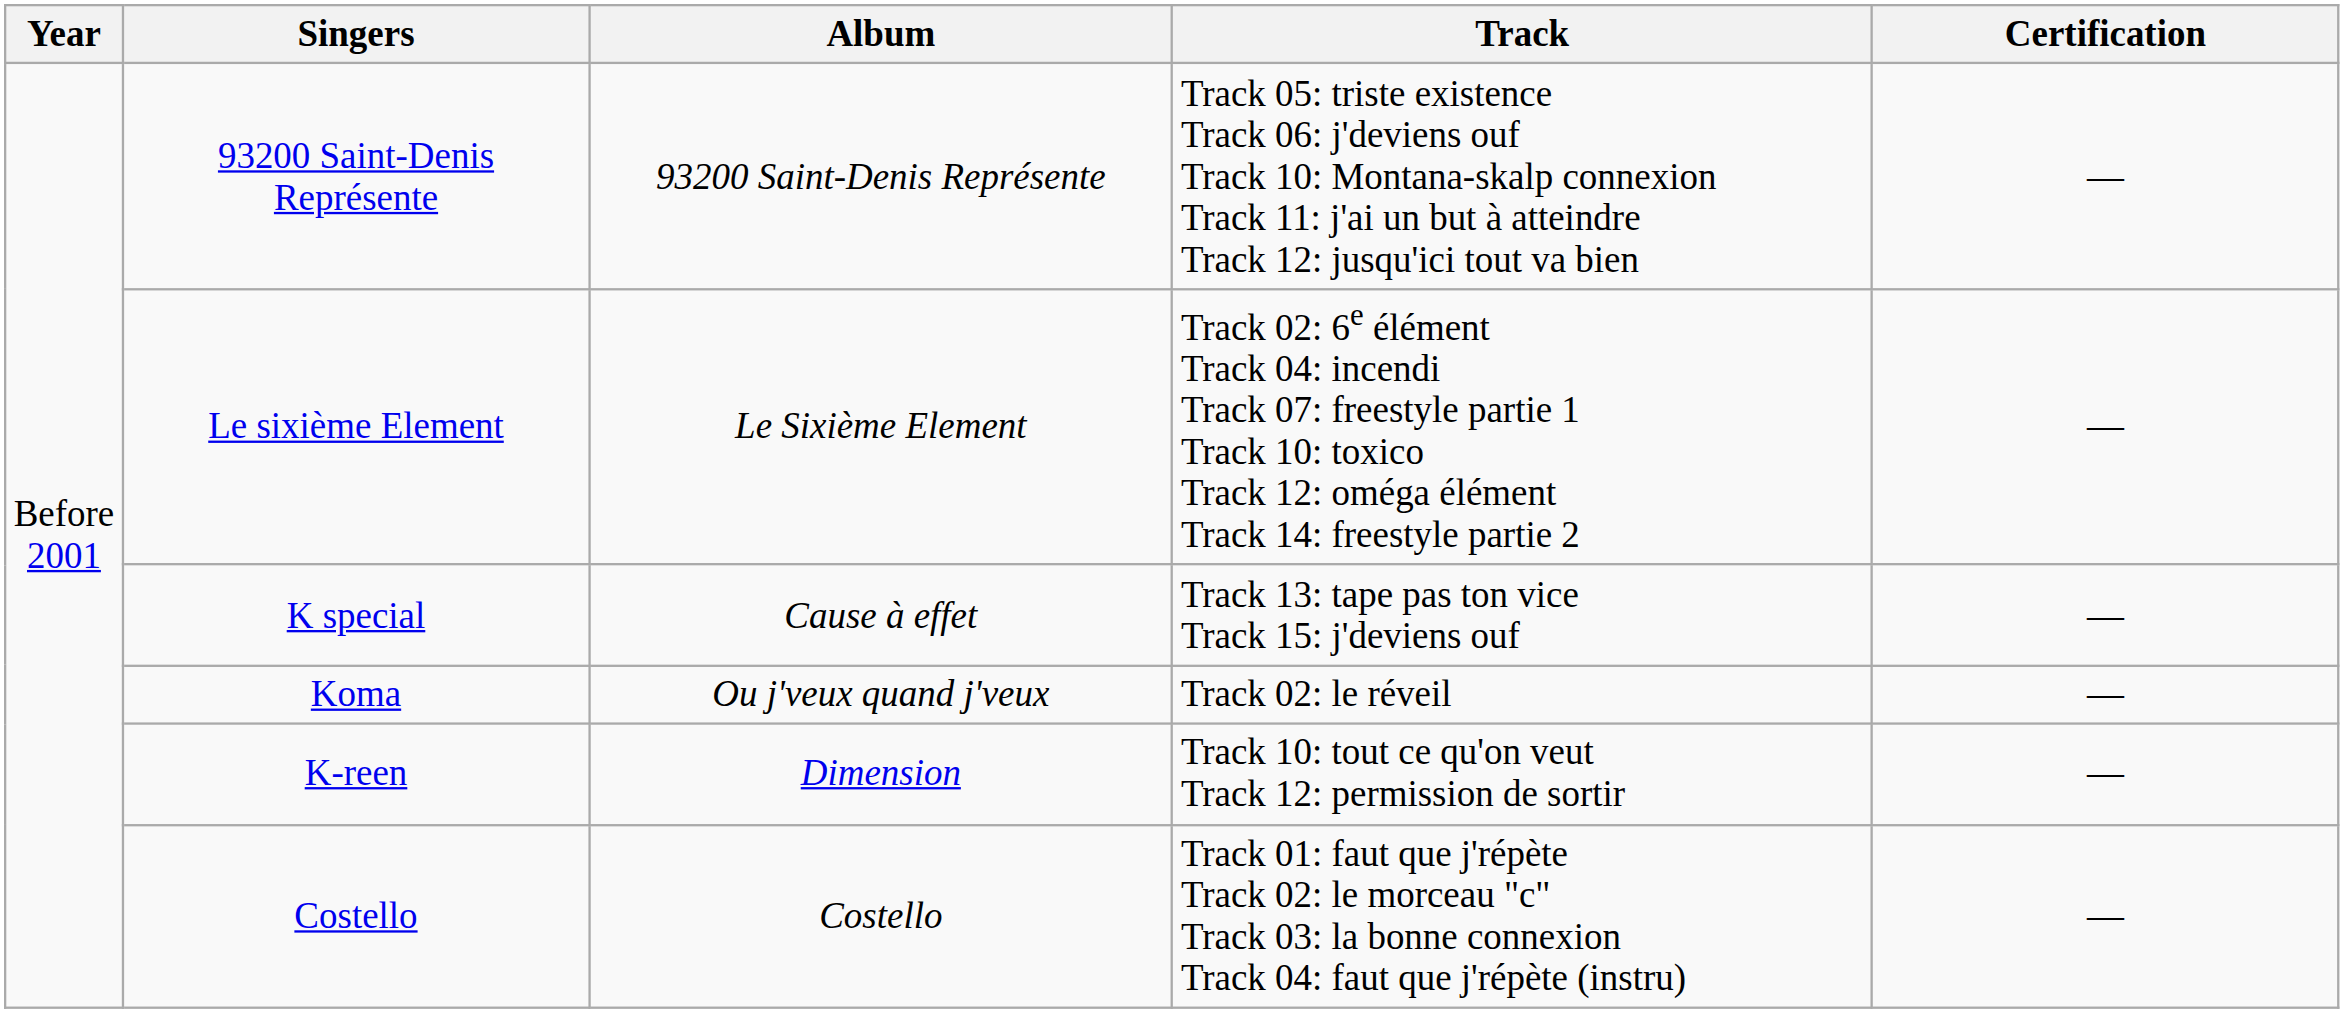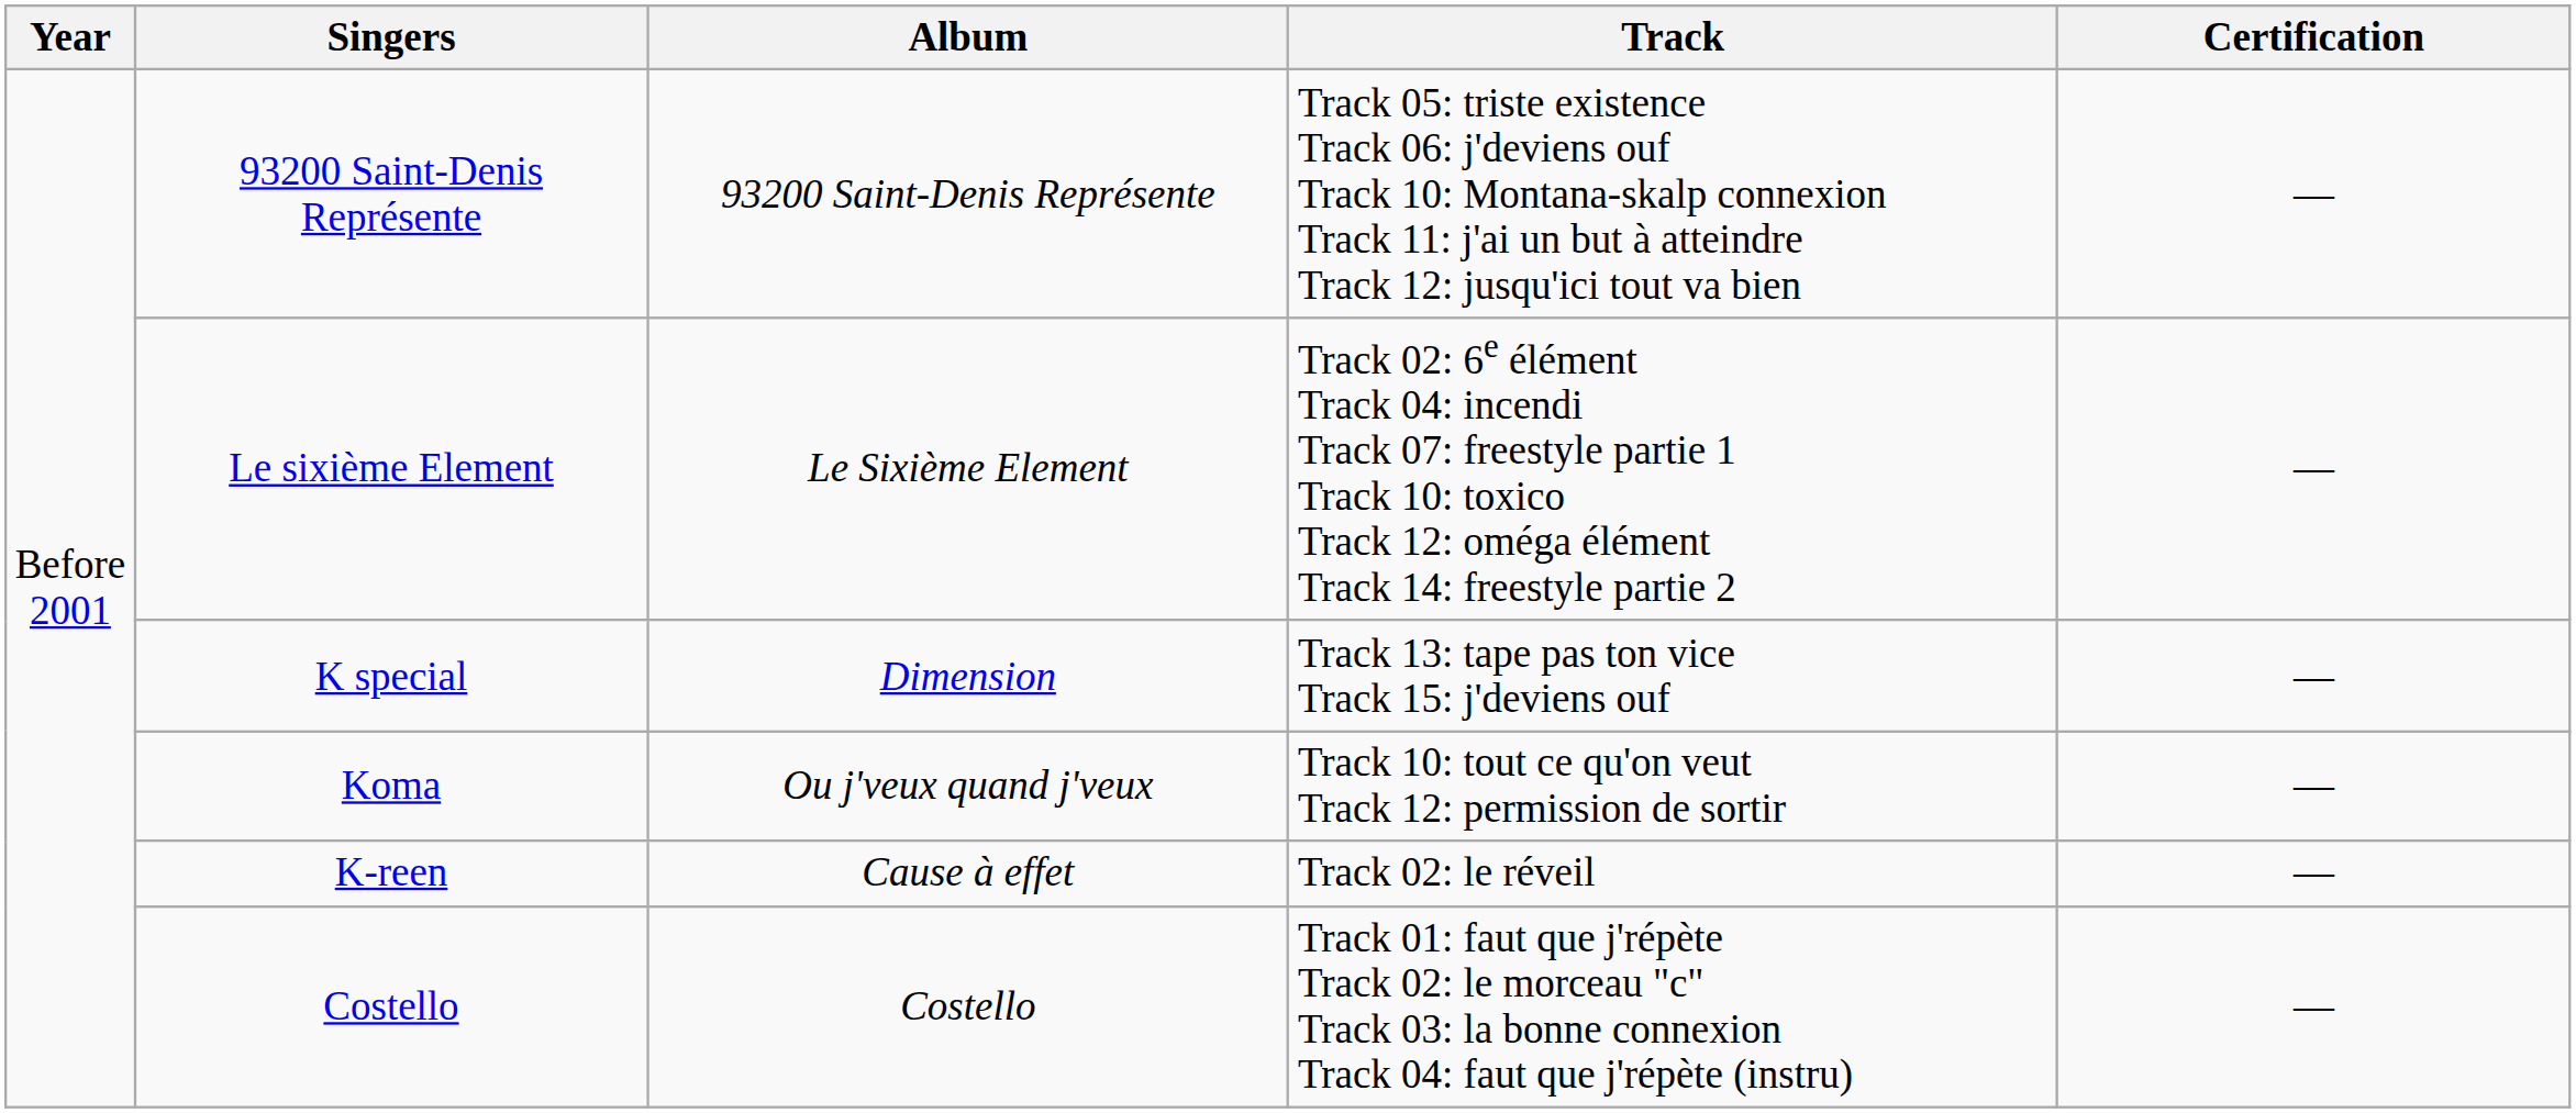K special | Album: Cause à effet -> Dimension
Koma | Track: Track 02: le réveil -> Track 10: tout ce qu'on veut Track 12: permission de sortir
K-reen | Album: Dimension -> Cause à effet
K-reen | Track: Track 10: tout ce qu'on veut Track 12: permission de sortir -> Track 02: le réveil
